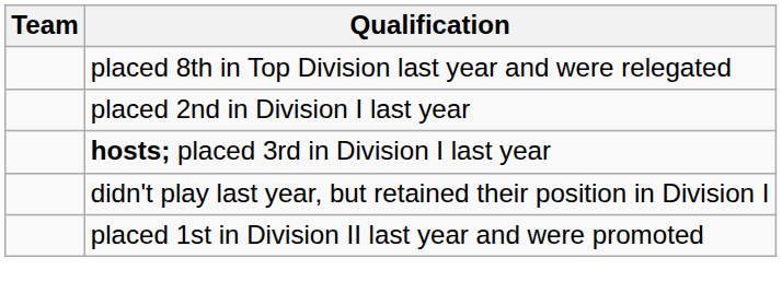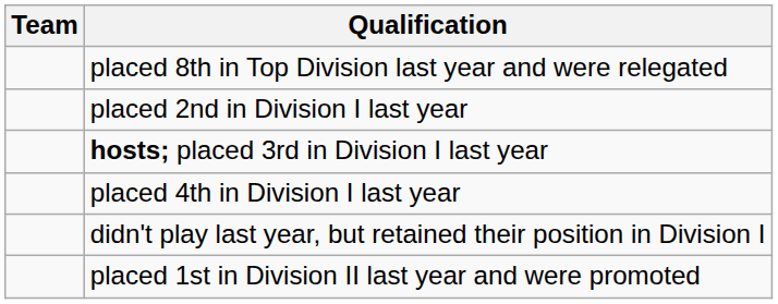+ row: placed 4th in Division I last year
